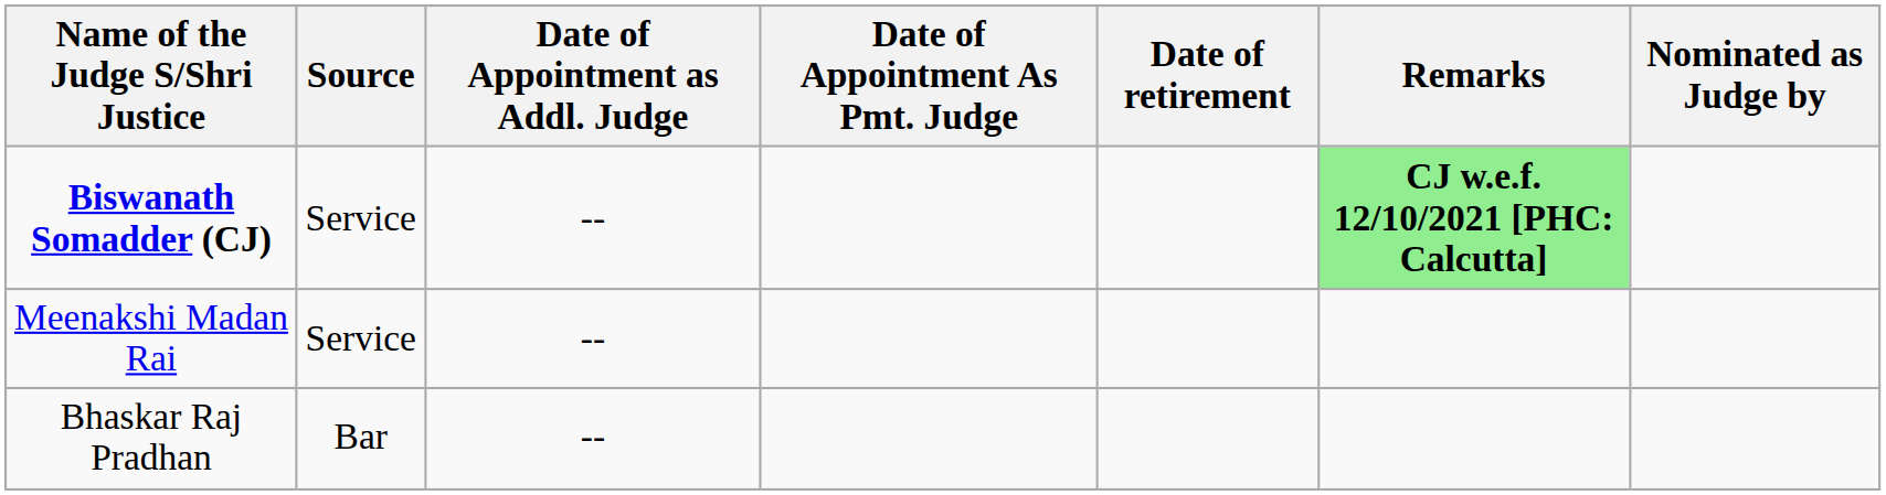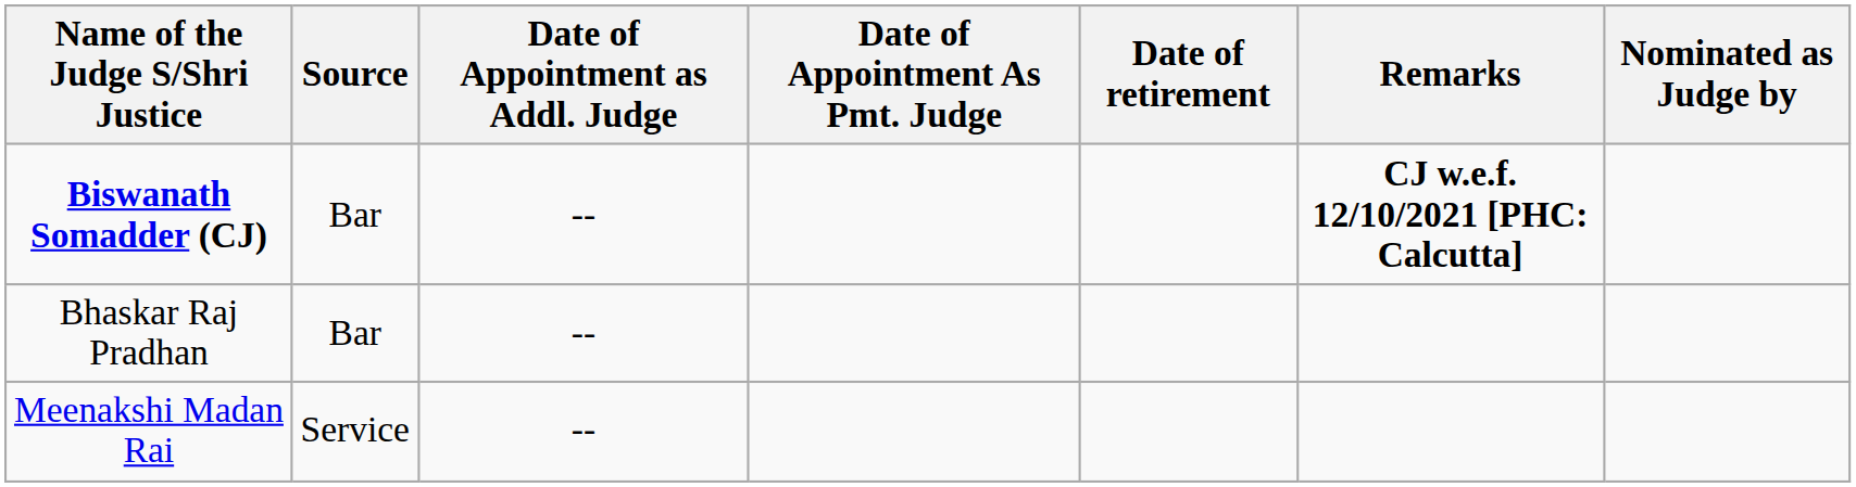Biswanath Somadder (CJ) | Source: Service -> Bar
Biswanath Somadder (CJ) | Remarks: lightgreen background -> no background
rows swapped: Meenakshi Madan Rai <-> Bhaskar Raj Pradhan
